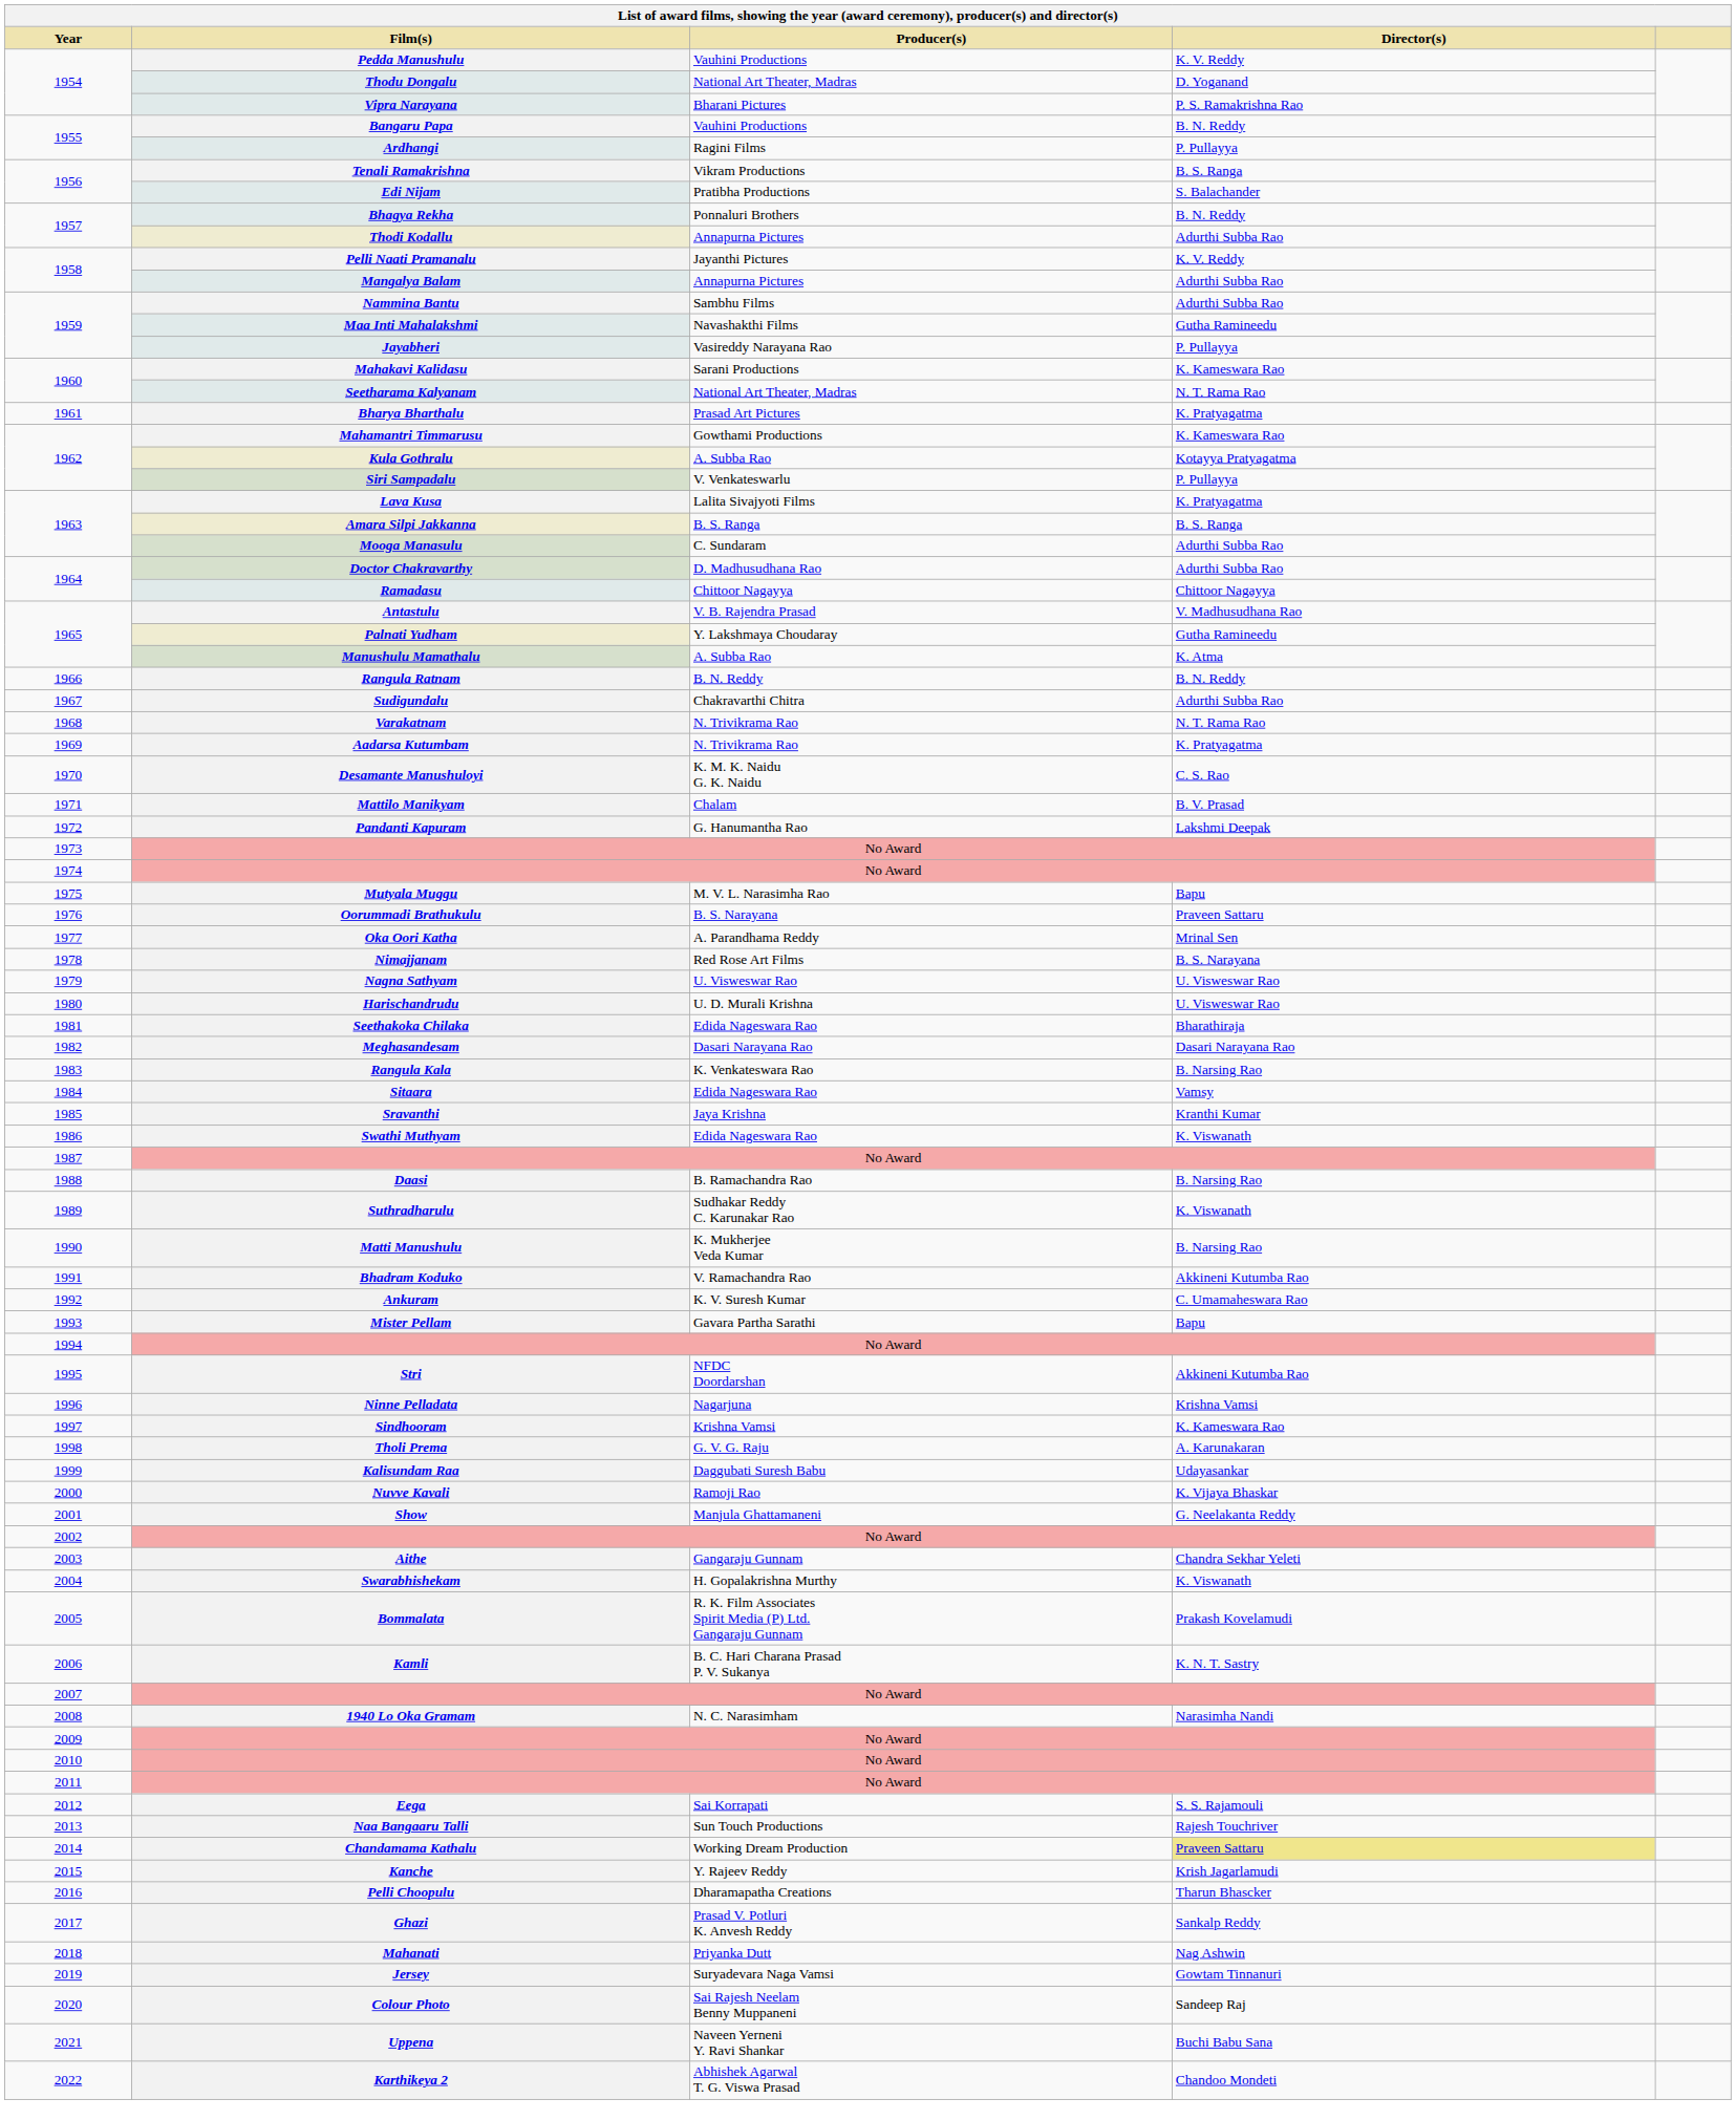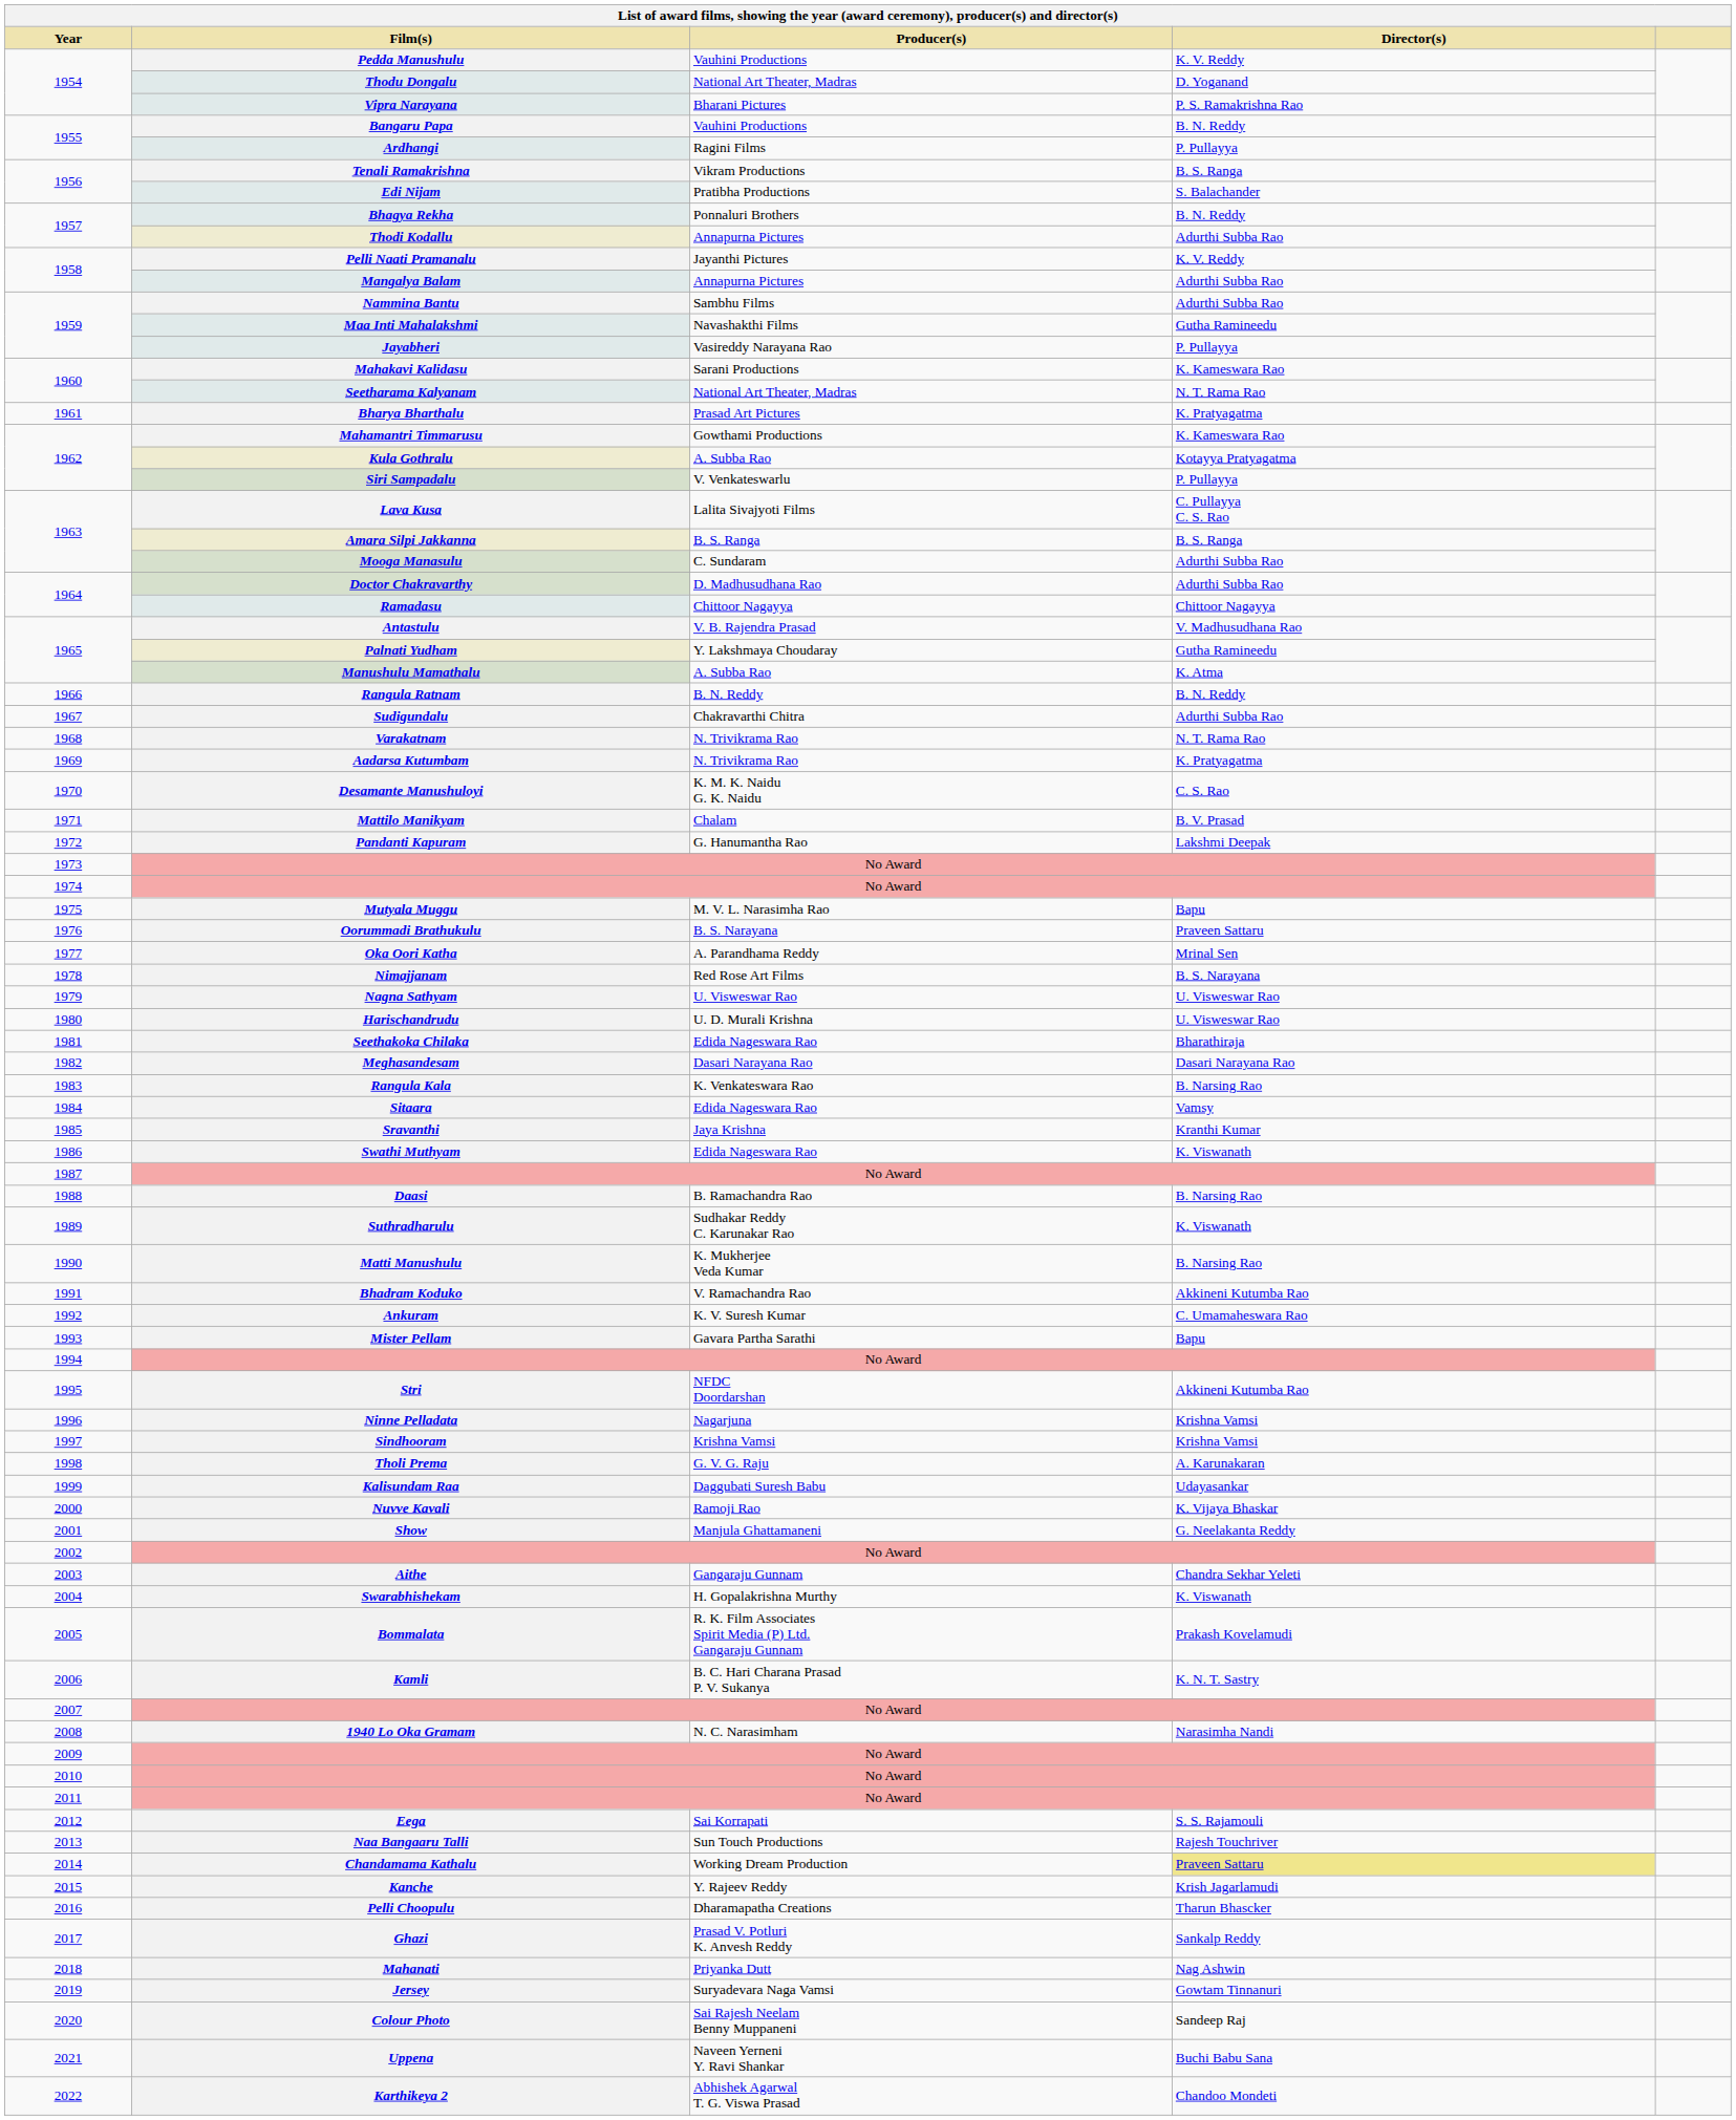Lava Kusa | Director(s): K. Pratyagatma -> C. Pullayya C. S. Rao
Sindhooram | Director(s): K. Kameswara Rao -> Krishna Vamsi
